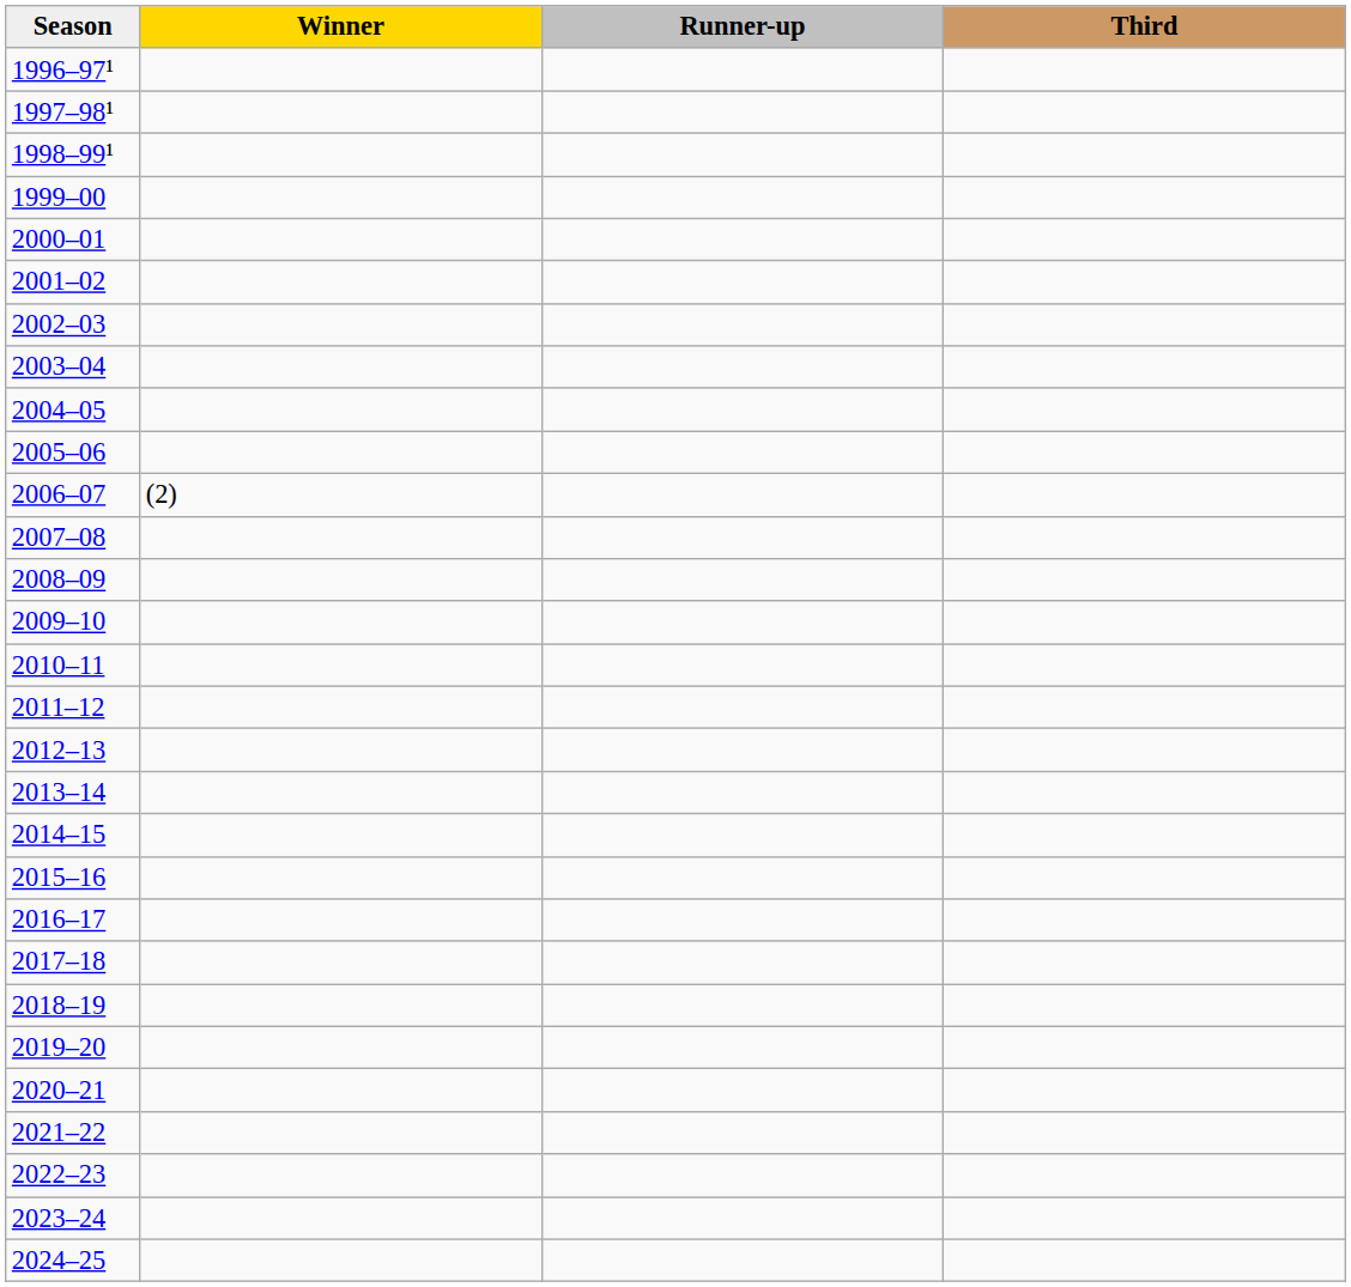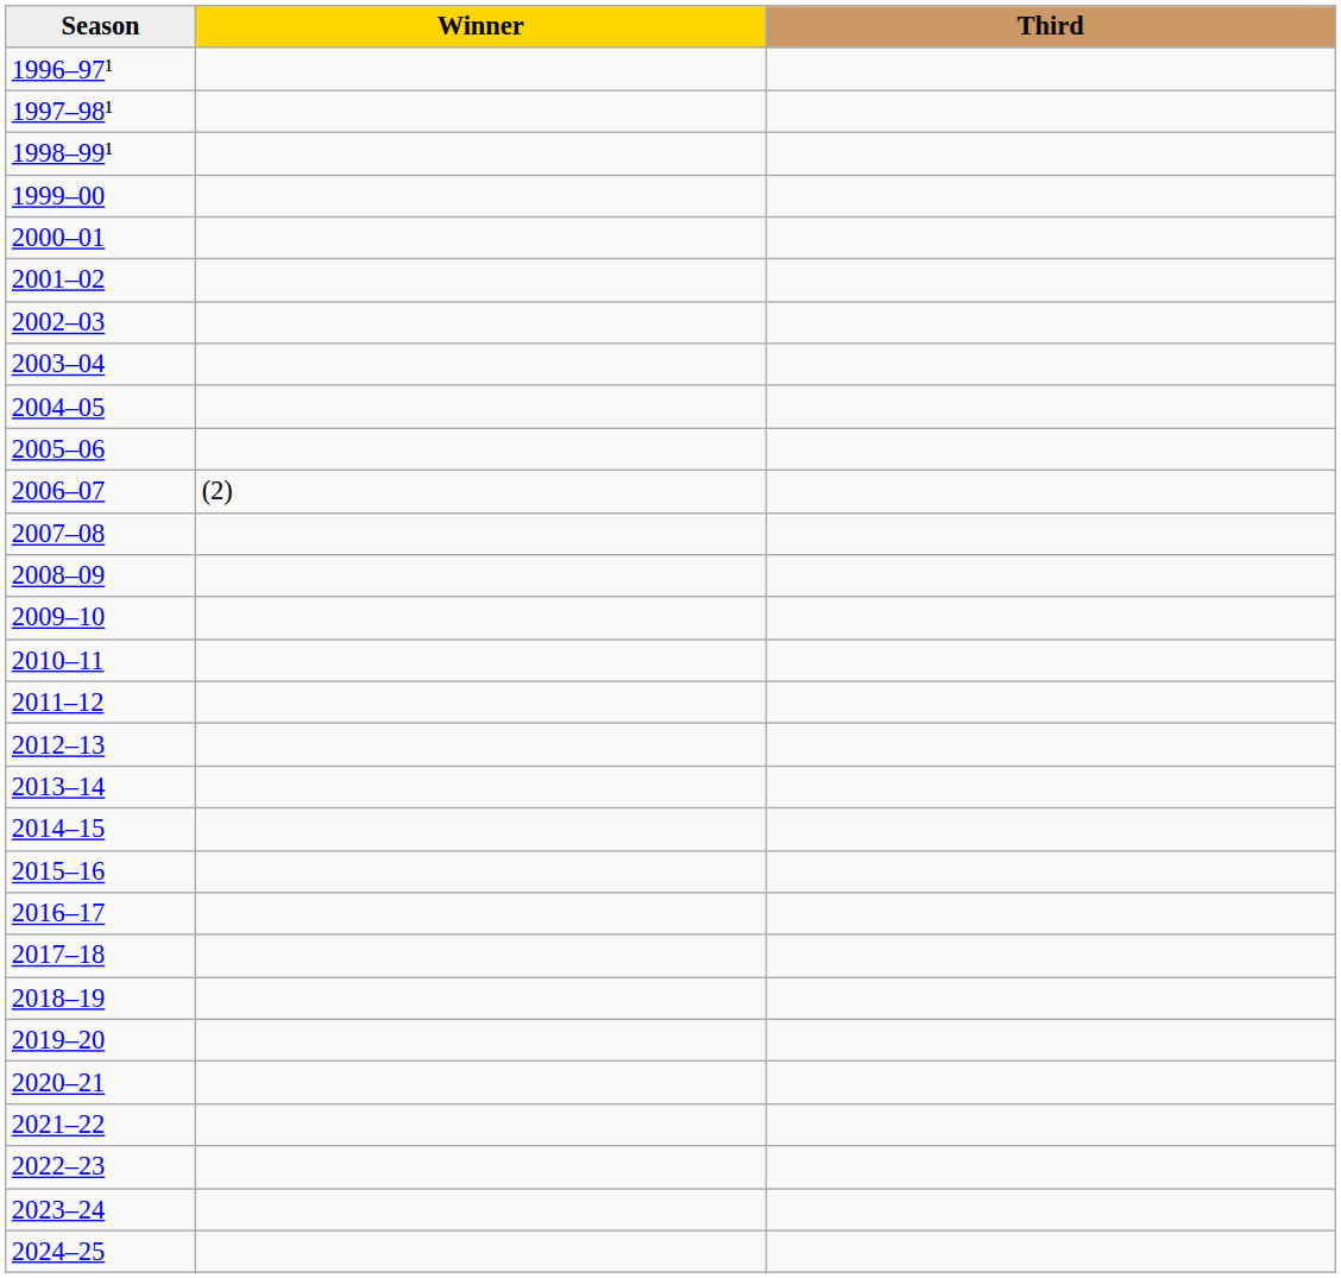- column: Runner-up
